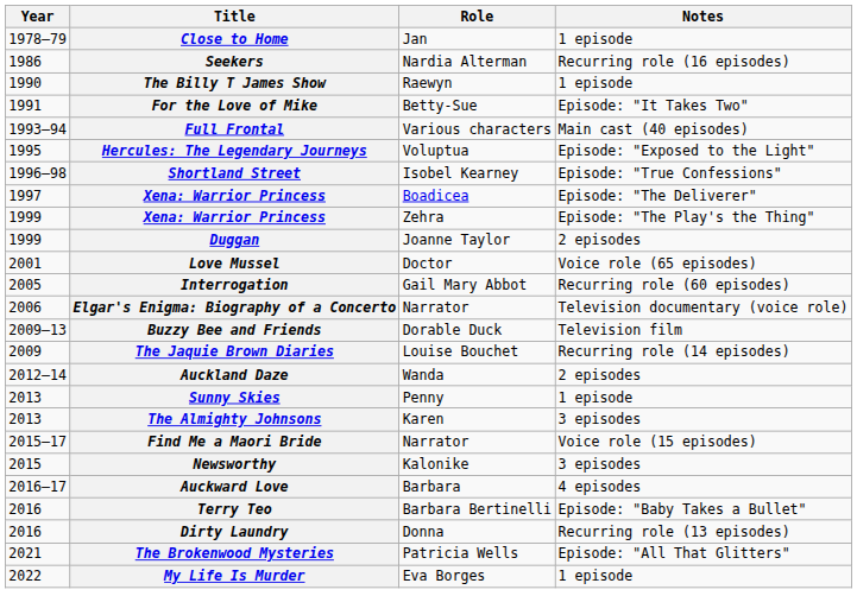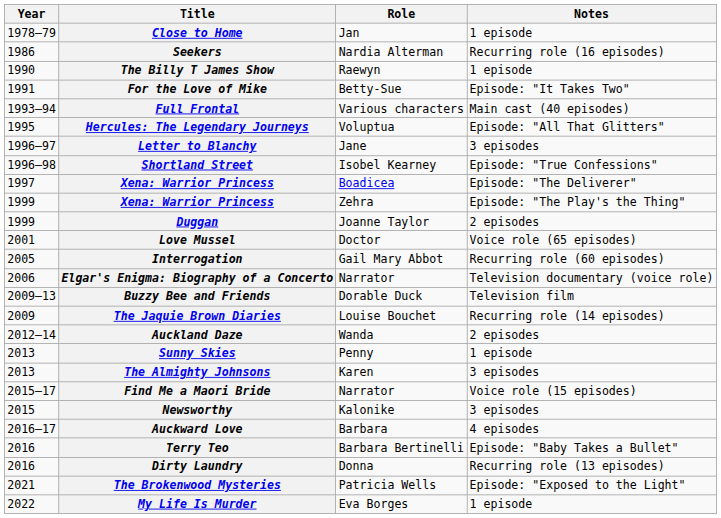Hercules: The Legendary Journeys | Notes: Episode: "Exposed to the Light" -> Episode: "All That Glitters"
+ row: 1996–97 | Letter to Blanchy | Jane | 3 episodes
The Brokenwood Mysteries | Notes: Episode: "All That Glitters" -> Episode: "Exposed to the Light"
